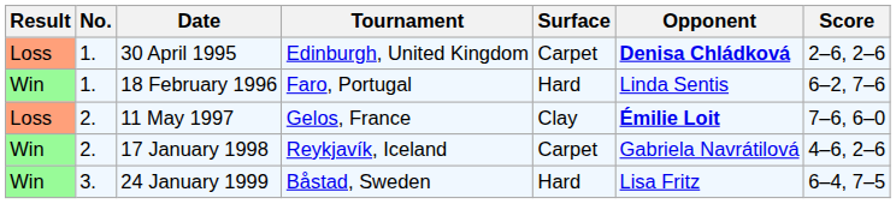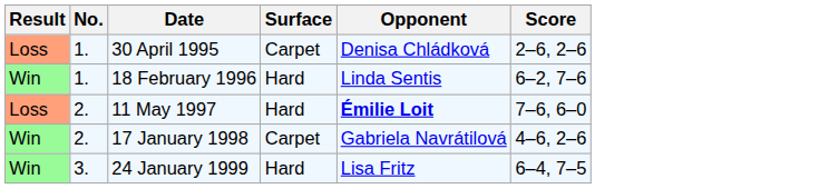- column: Tournament | Edinburgh, United Kingdom | Faro, Portugal | Gelos, France | Reykjavík, Iceland | Båstad, Sweden
30 April 1995 | Opponent: bold -> normal
11 May 1997 | Surface: Clay -> Hard
